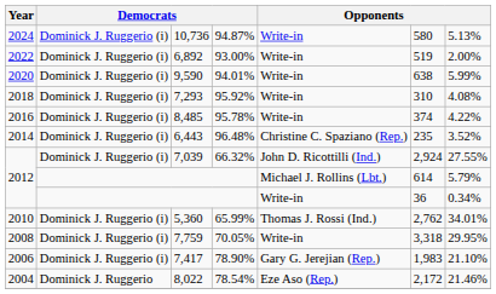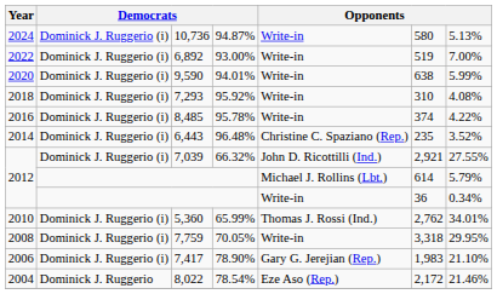6,892 | column 7: 2.00% -> 7.00%
7,039 | column 6: 2,924 -> 2,921
